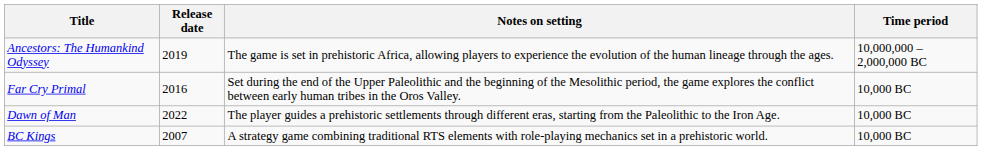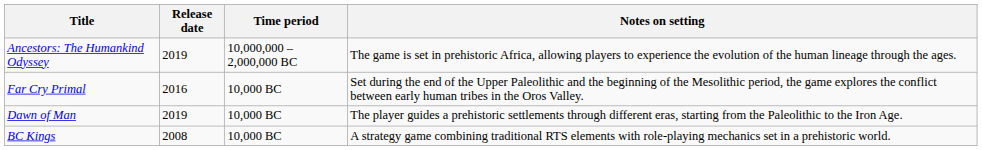columns swapped: Time period <-> Notes on setting
Dawn of Man | Release date: 2022 -> 2019
BC Kings | Release date: 2007 -> 2008
